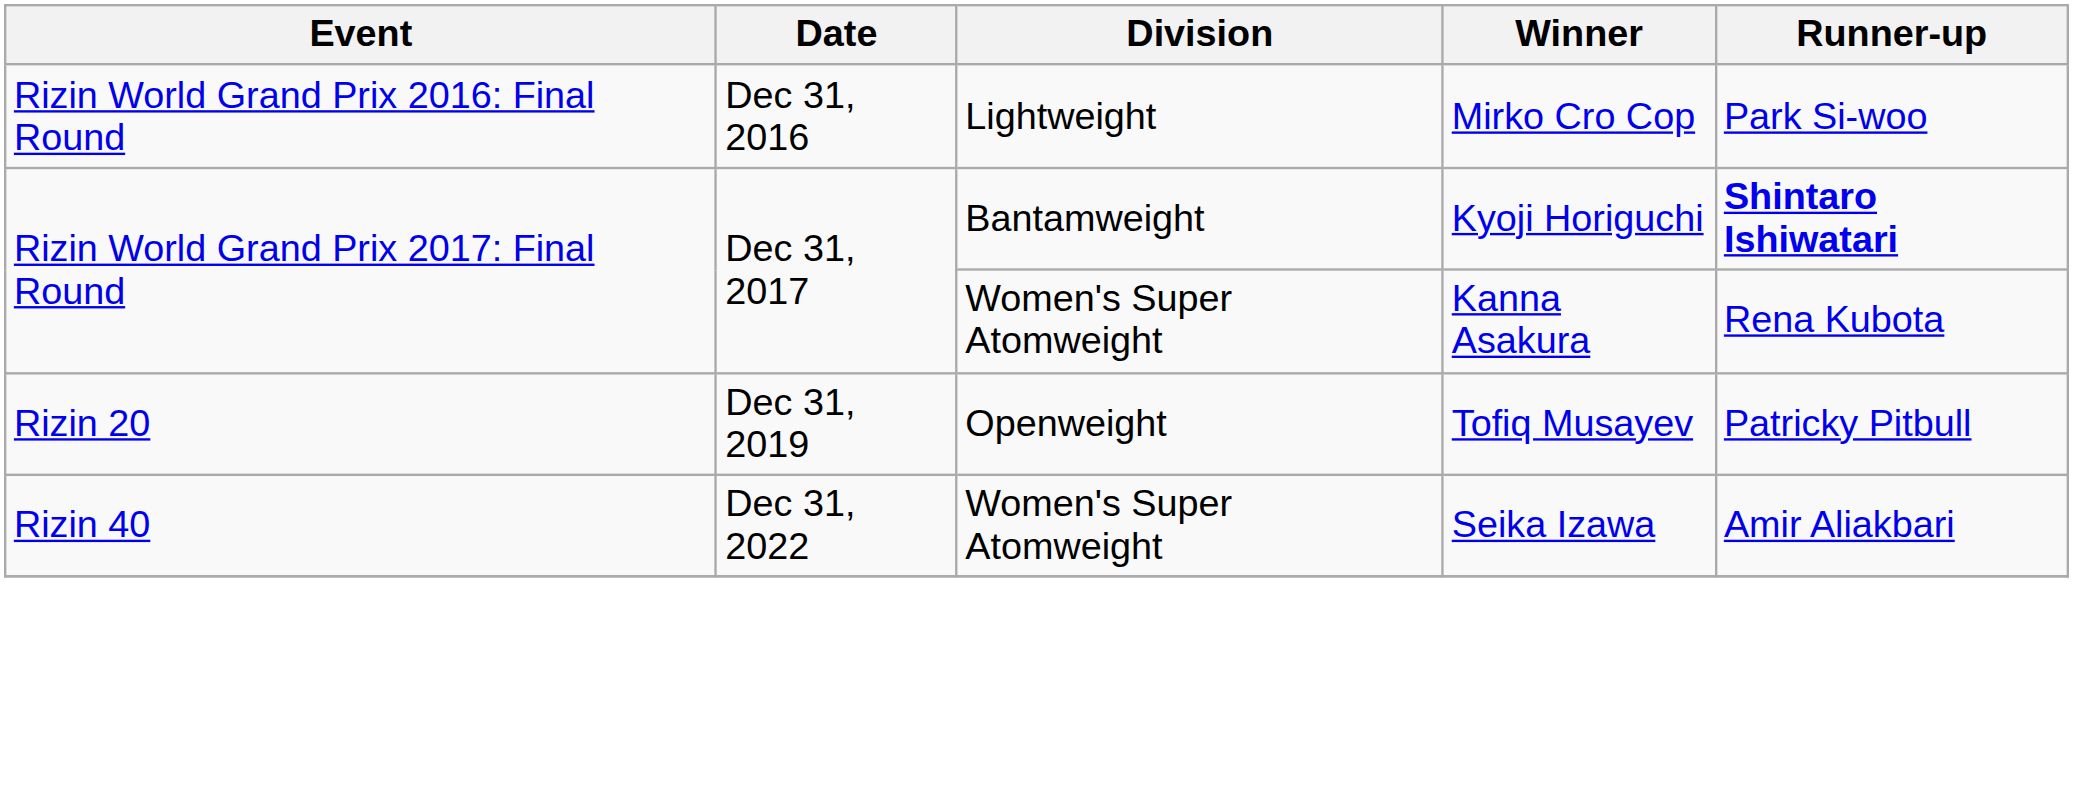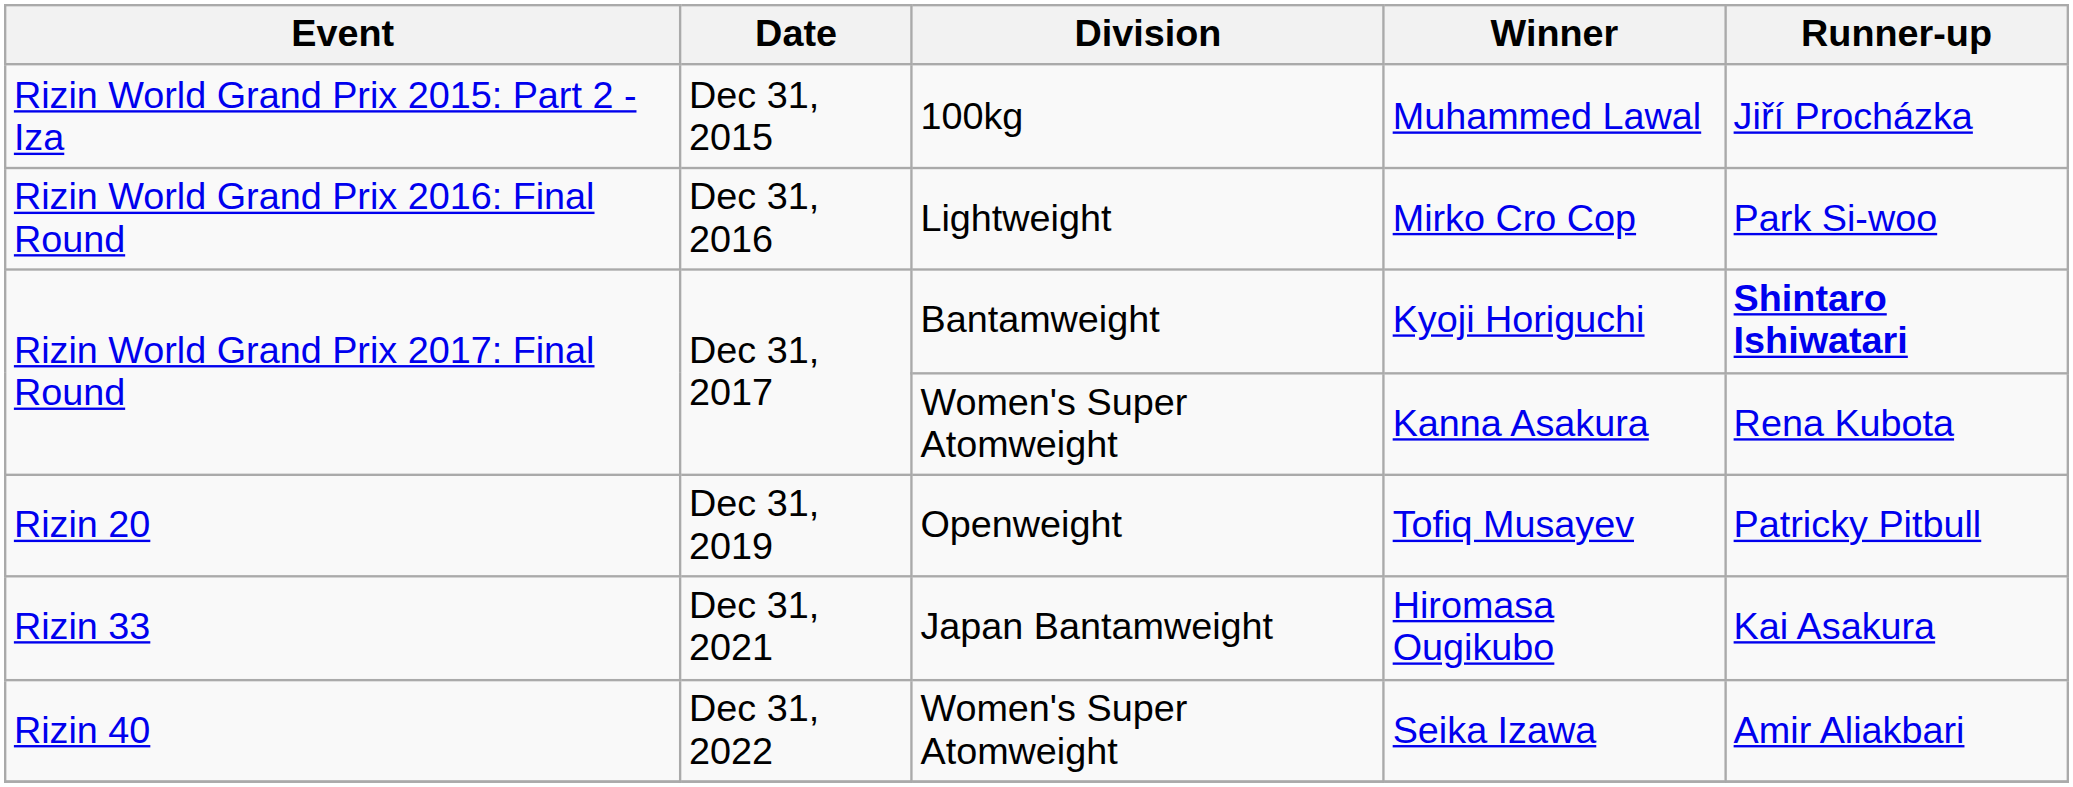+ row: Rizin World Grand Prix 2015: Part 2 - Iza | Dec 31, 2015 | 100kg | Muhammed Lawal | Jiří Procházka
+ row: Rizin 33 | Dec 31, 2021 | Japan Bantamweight | Hiromasa Ougikubo | Kai Asakura
